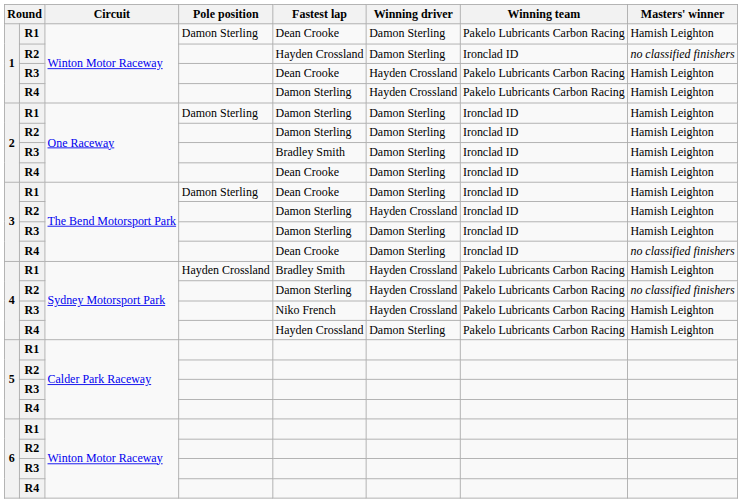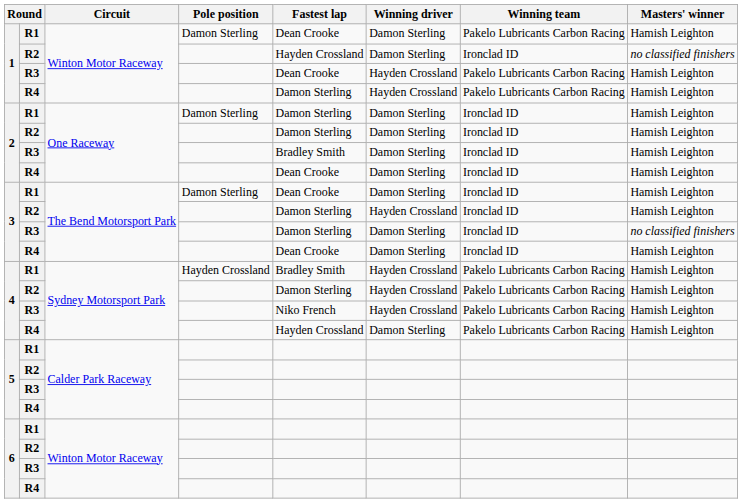3 / R3 | Masters' winner: Hamish Leighton -> no classified finishers
3 / R4 | Masters' winner: no classified finishers -> Hamish Leighton
4 / R2 | Masters' winner: no classified finishers -> Hamish Leighton
